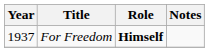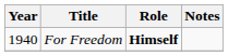For Freedom | Year: 1937 -> 1940
